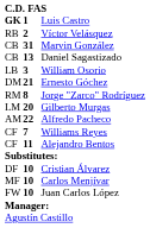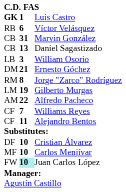Víctor Velásquez | column 2: 2 -> 6
Gilberto Murgas | column 2: 20 -> 19
Juan Carlos López | column 2: no background -> paleturquoise background
